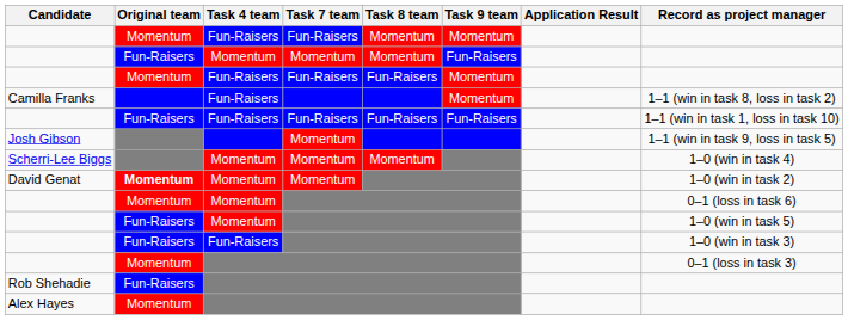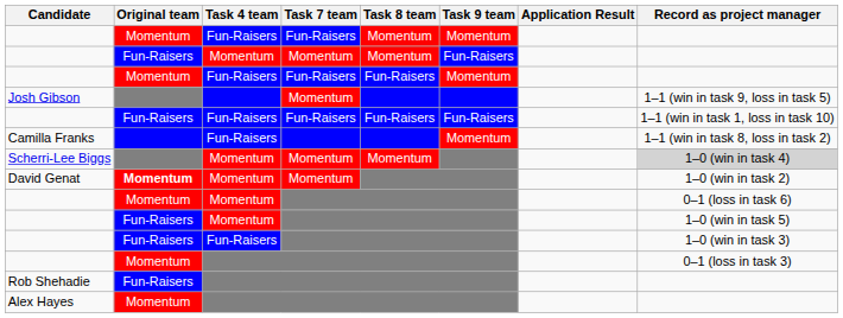rows swapped: Josh Gibson <-> Camilla Franks
Scherri-Lee Biggs | Record as project manager: no background -> lightgrey background
